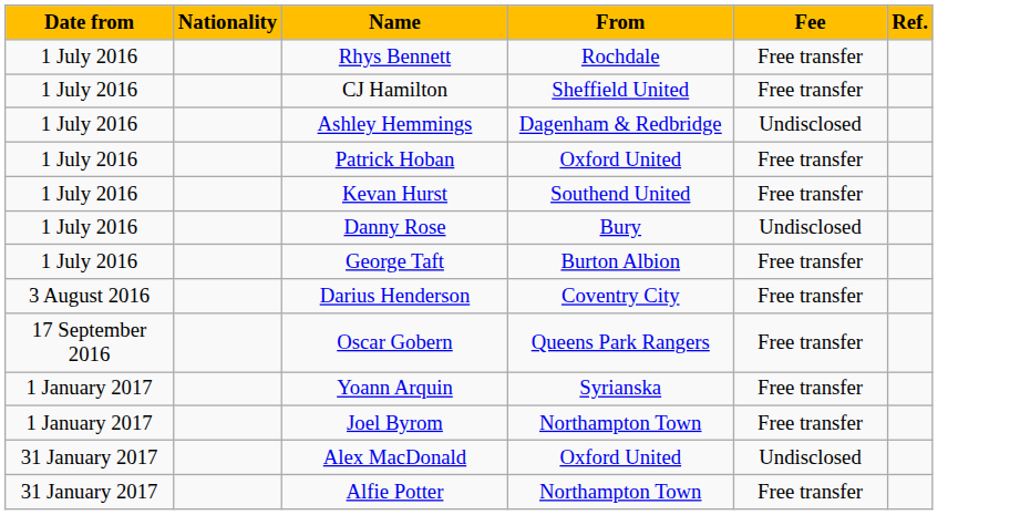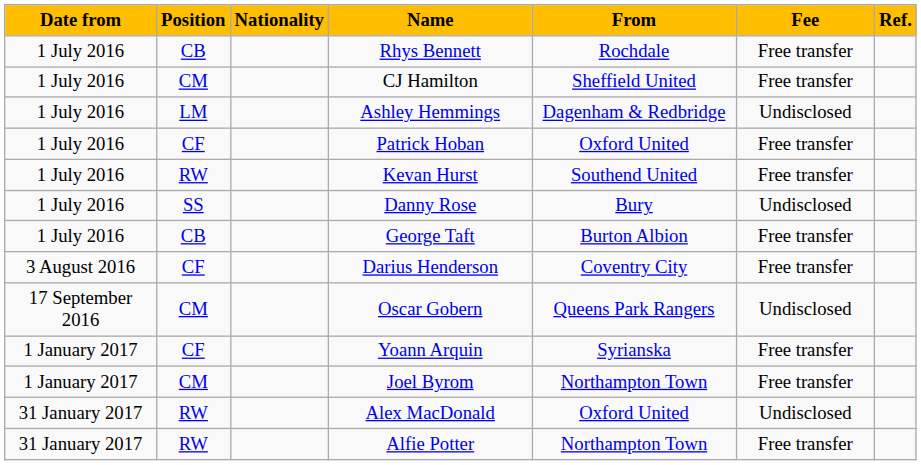+ column: Position | CB | CM | LM | CF | RW | SS | CB | CF | CM | CF | CM | RW | RW
Oscar Gobern | Fee: Free transfer -> Undisclosed
